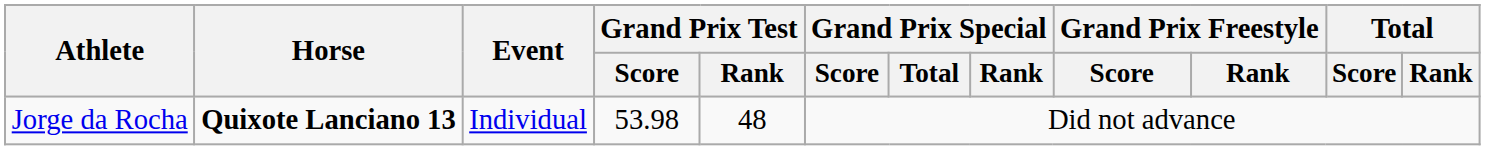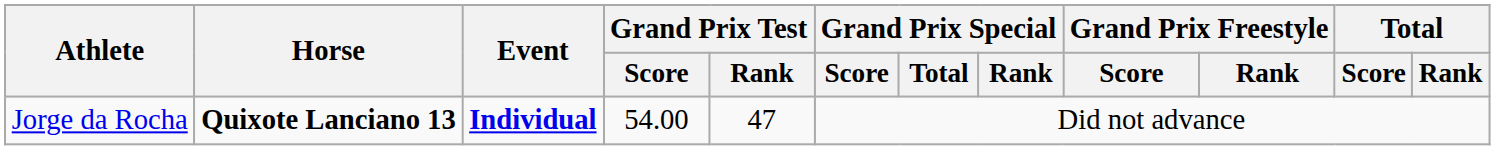Jorge da Rocha | Event: normal -> bold
Jorge da Rocha | Grand Prix Test / Score: 53.98 -> 54.00
Jorge da Rocha | Grand Prix Test / Rank: 48 -> 47
